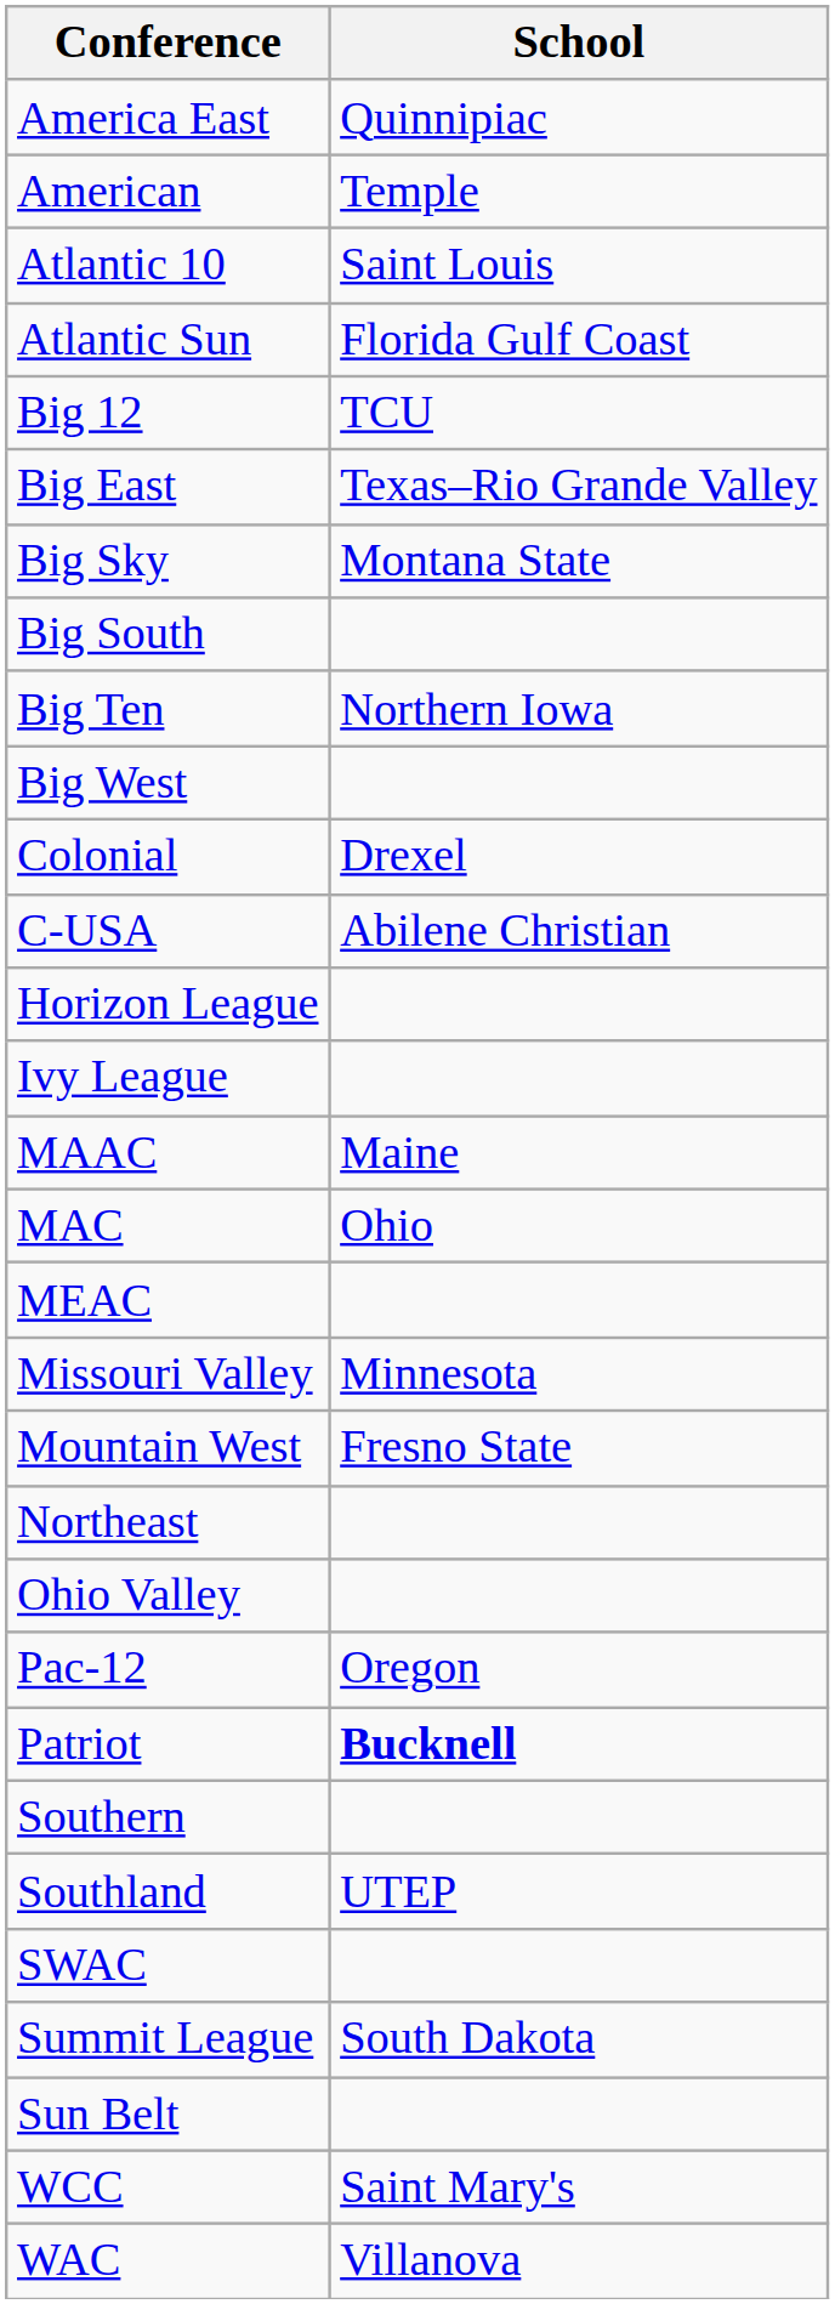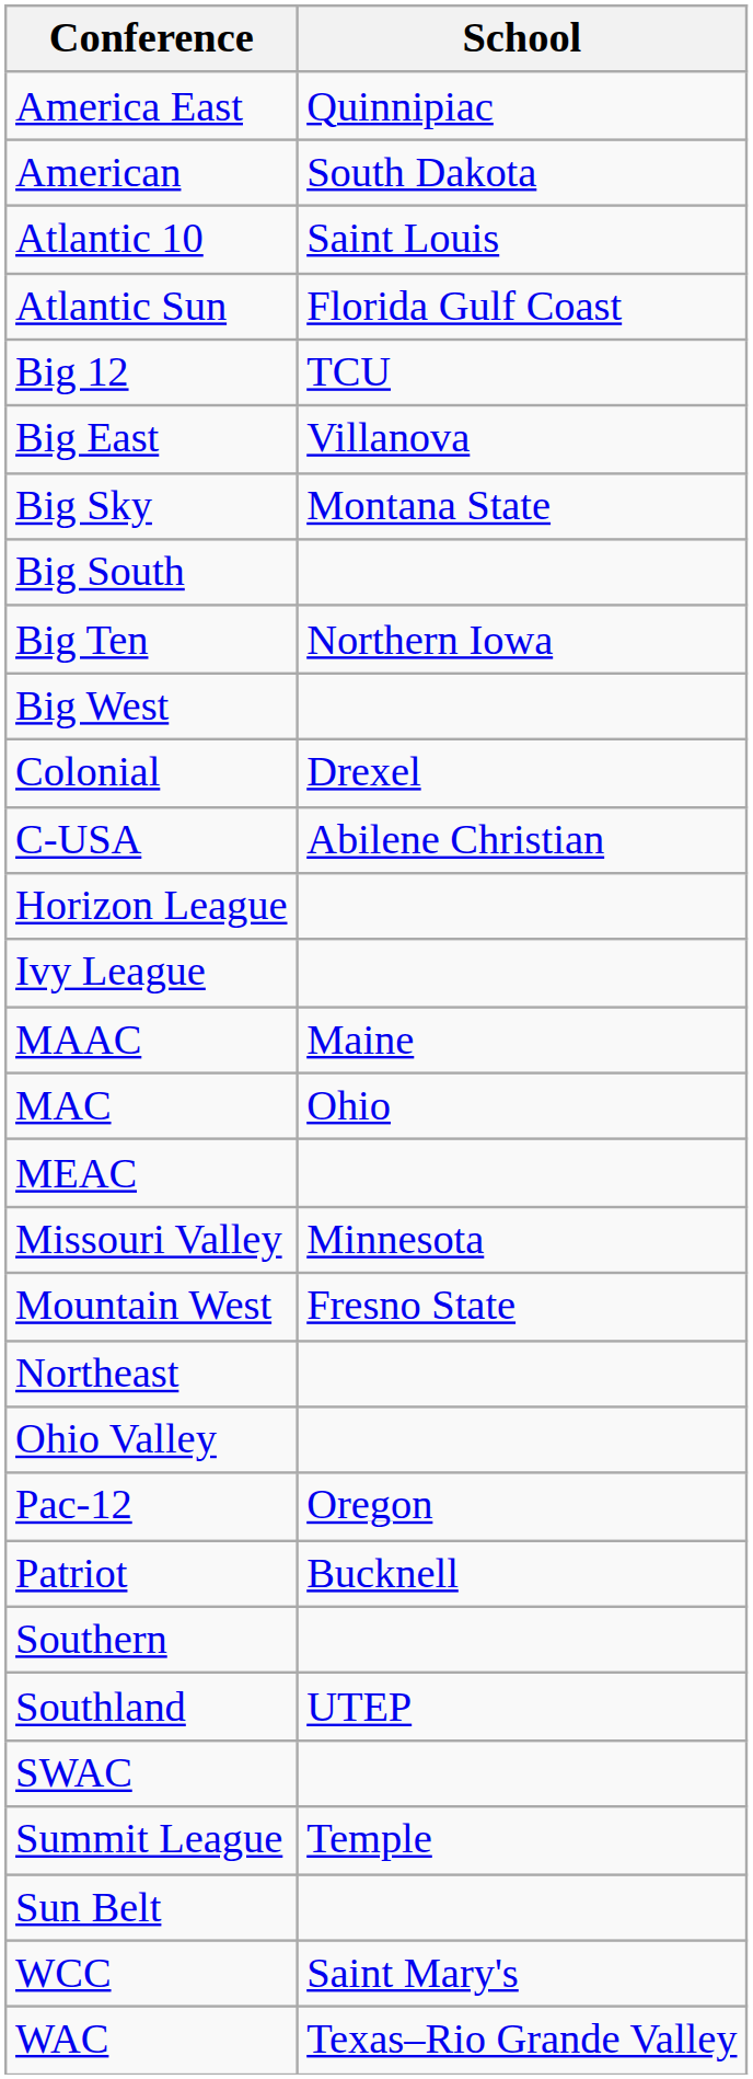American | School: Temple -> South Dakota
Big East | School: Texas–Rio Grande Valley -> Villanova
Patriot | School: bold -> normal
Summit League | School: South Dakota -> Temple
WAC | School: Villanova -> Texas–Rio Grande Valley
